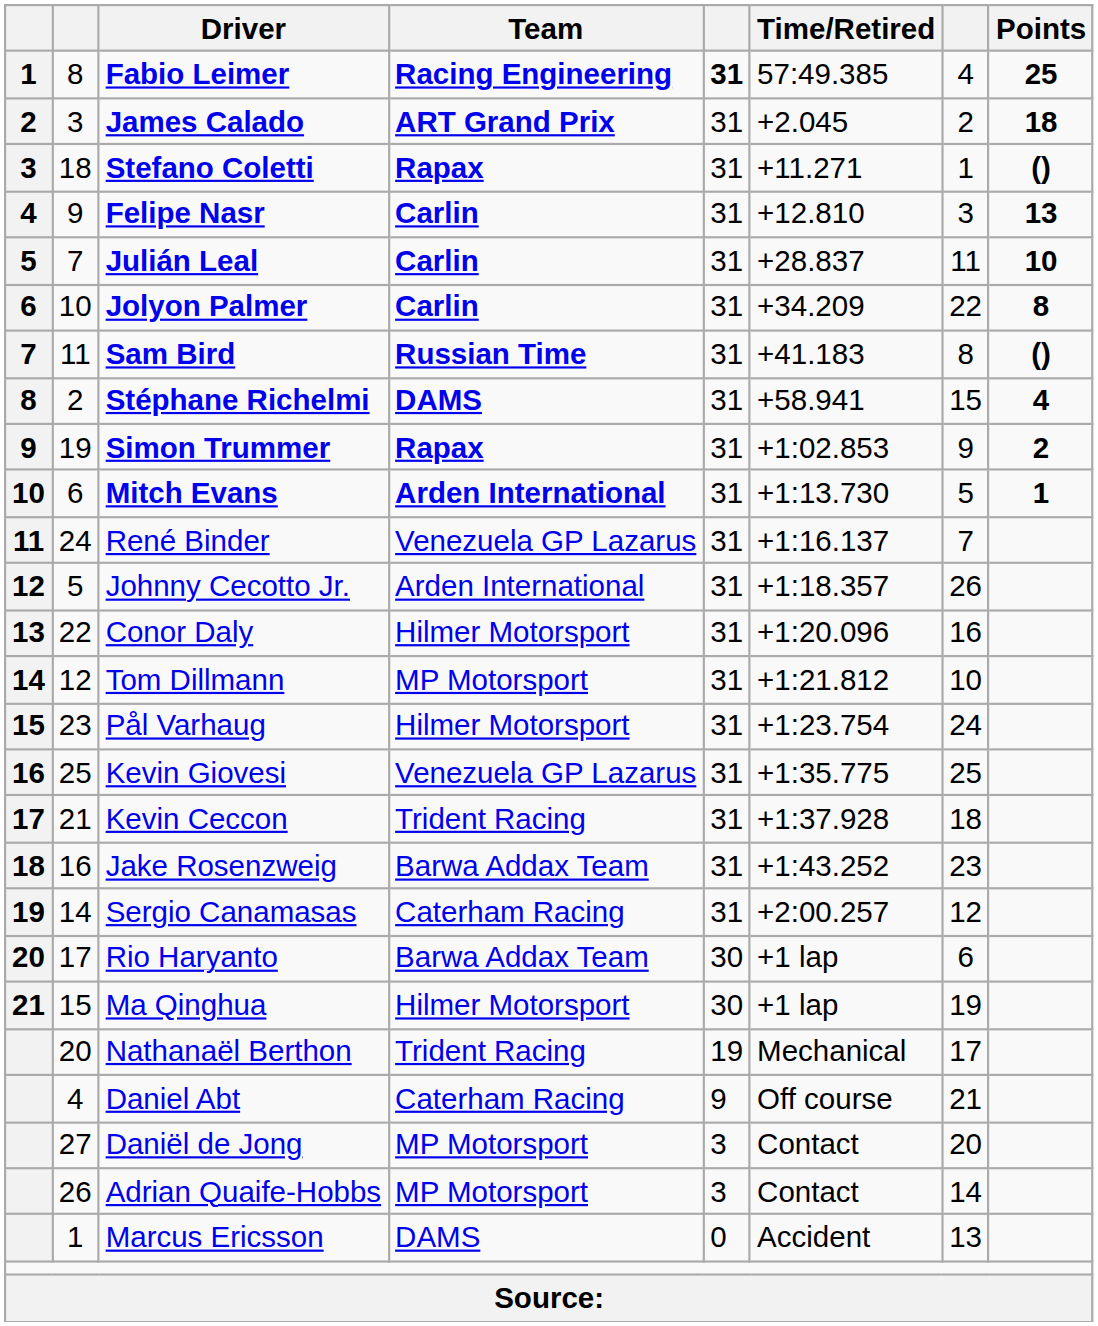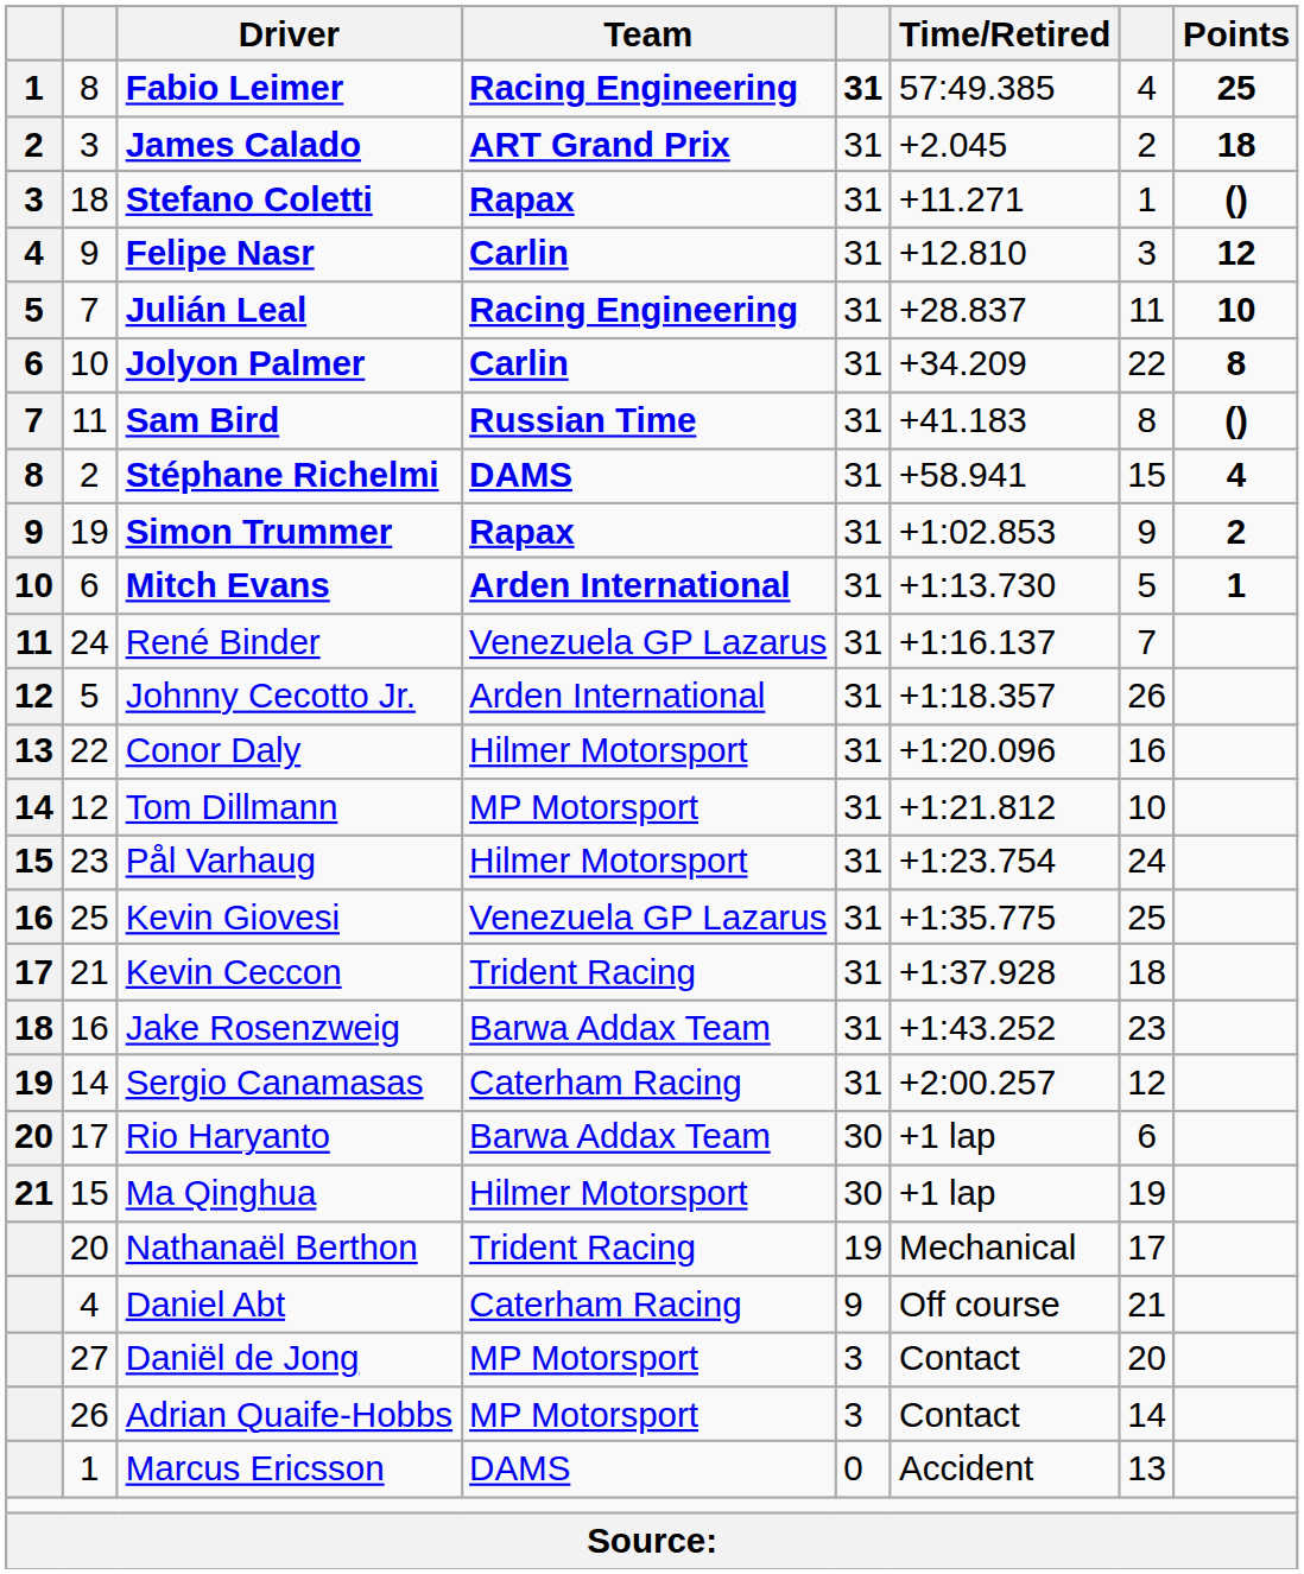Felipe Nasr | Points: 13 -> 12
Julián Leal | Team: Carlin -> Racing Engineering
